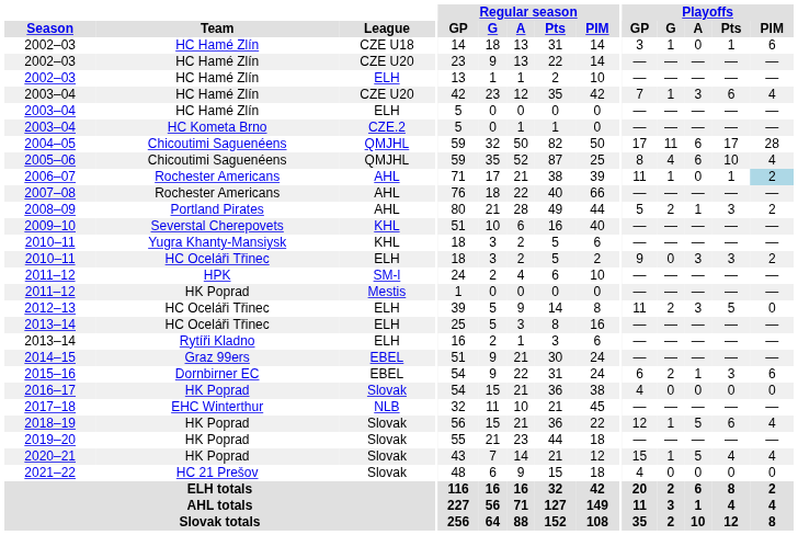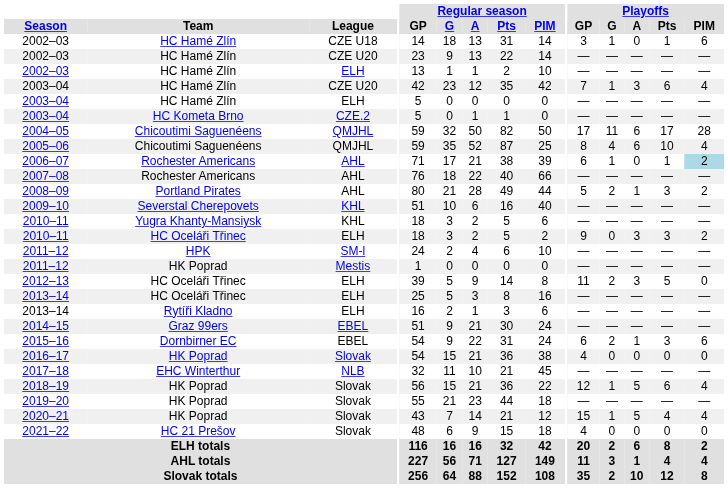2006–07 | Playoffs / GP: 11 -> 6
